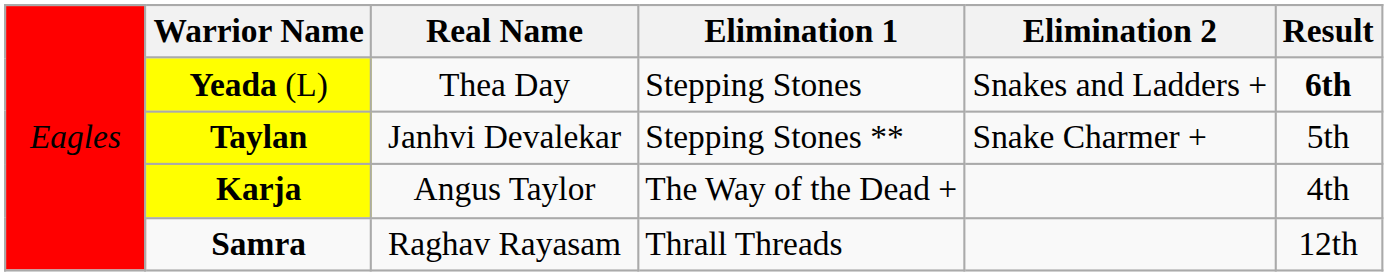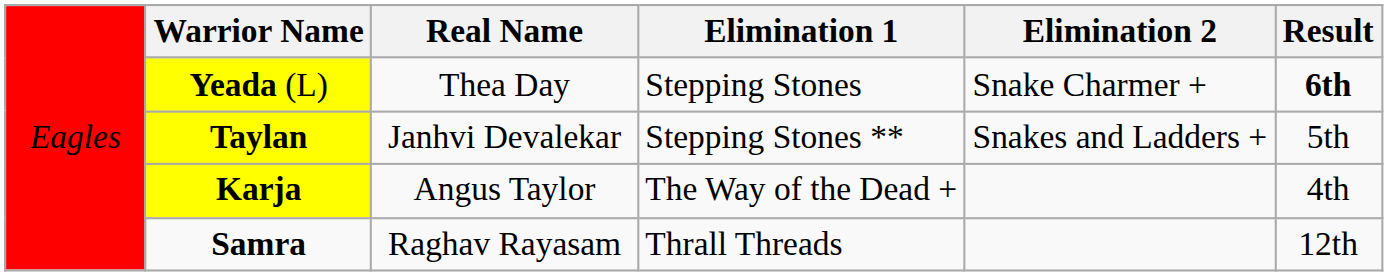Yeada (L) | column 5: Snakes and Ladders + -> Snake Charmer +
Taylan | column 5: Snake Charmer + -> Snakes and Ladders +
